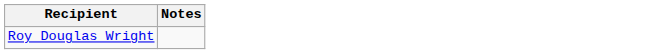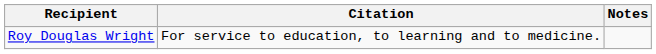+ column: Citation | For service to education, to learning and to medicine.
